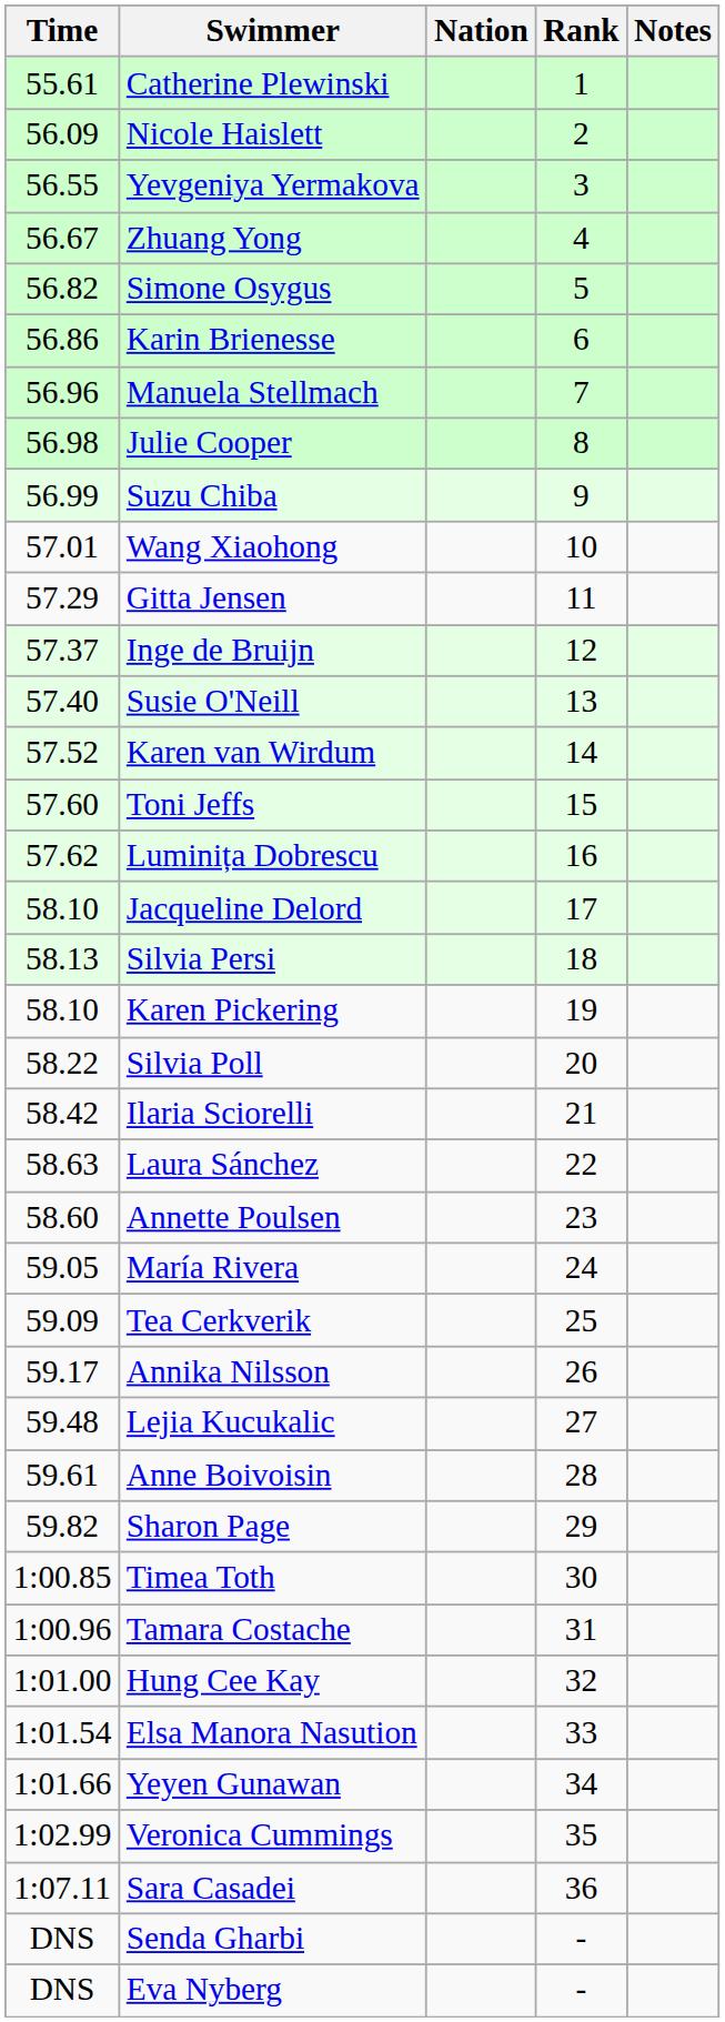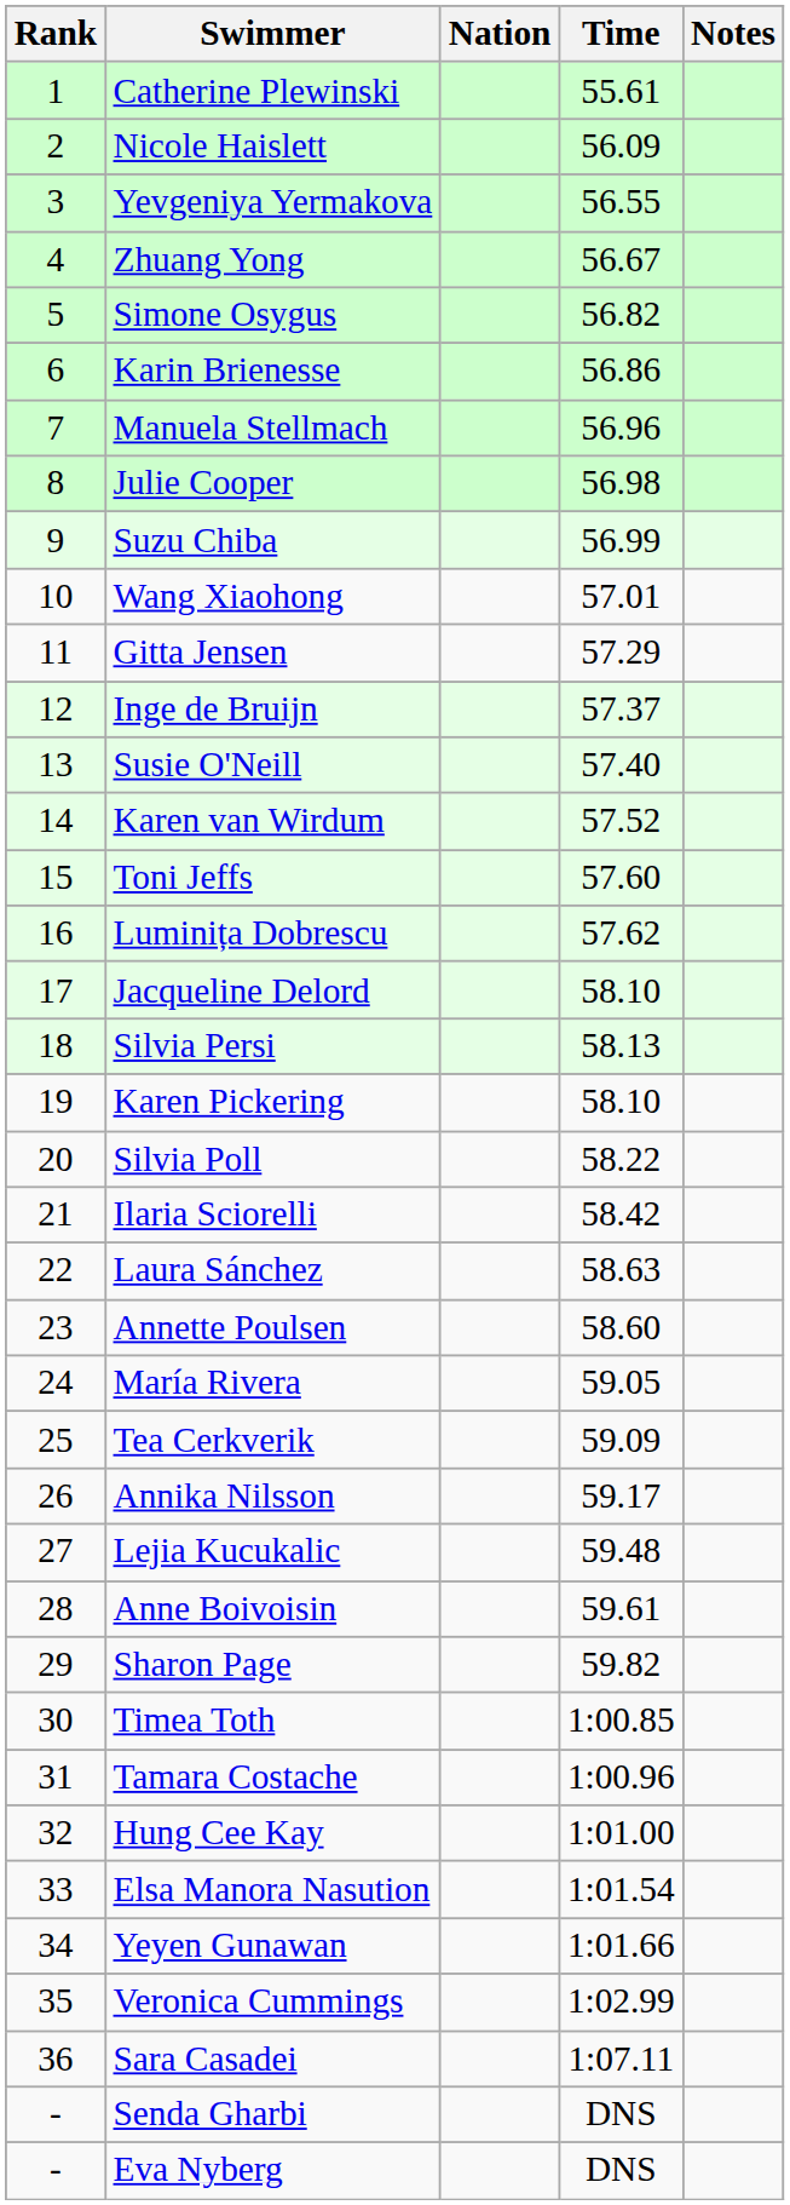columns swapped: Rank <-> Time
